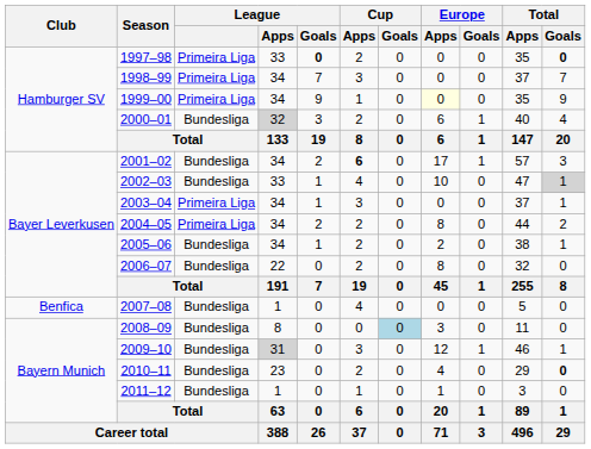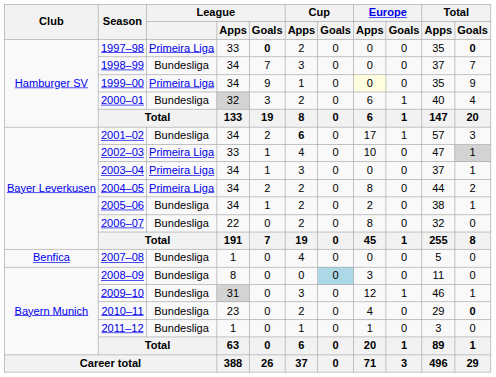1998–99 | League: Primeira Liga -> Bundesliga
2002–03 | League: Bundesliga -> Primeira Liga
